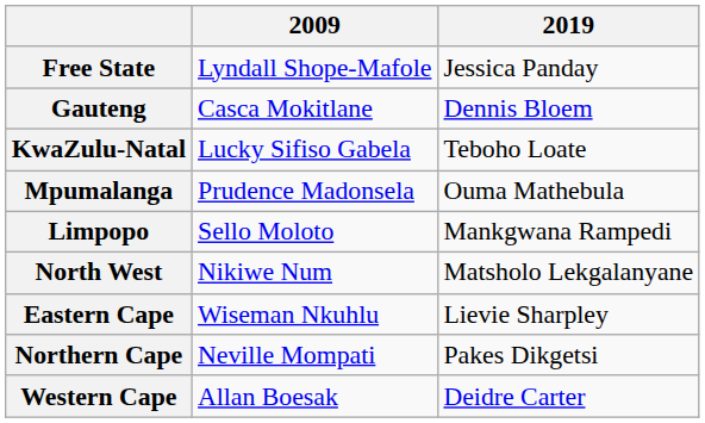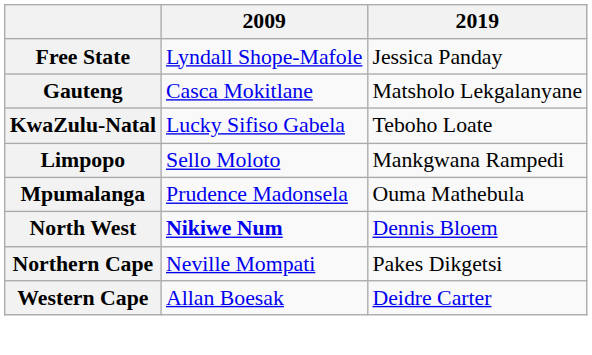Gauteng | 2019: Dennis Bloem -> Matsholo Lekgalanyane
rows swapped: Mpumalanga <-> Limpopo
North West | 2009: normal -> bold
North West | 2019: Matsholo Lekgalanyane -> Dennis Bloem
- row: Eastern Cape | Wiseman Nkuhlu | Lievie Sharpley
